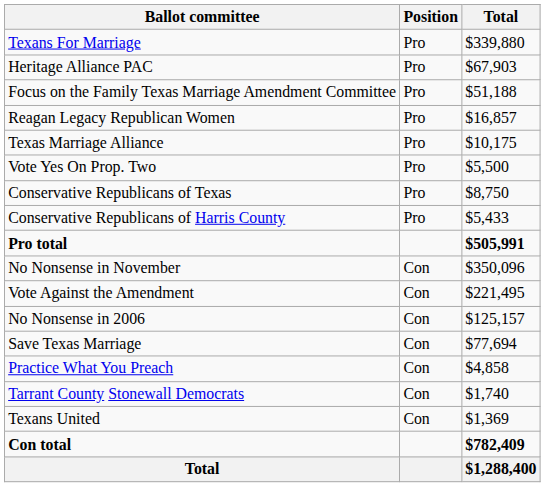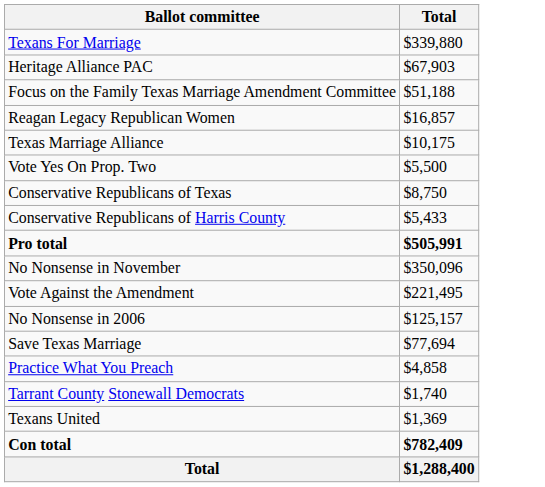- column: Position | Pro | Pro | Pro | Pro | Pro | Pro | Pro | Pro | Con | Con | Con | Con | Con | Con | Con
